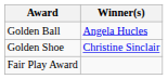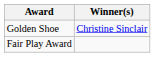- row: Golden Ball | Angela Hucles
